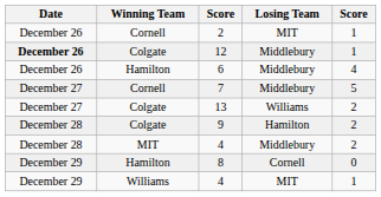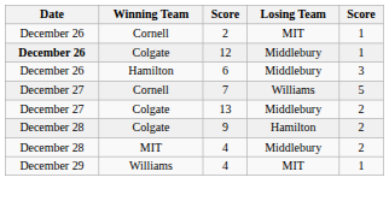6 | column 5: 4 -> 3
7 | Losing Team: Middlebury -> Williams
13 | Losing Team: Williams -> Middlebury
- row: December 29 | Hamilton | 8 | Cornell | 0
